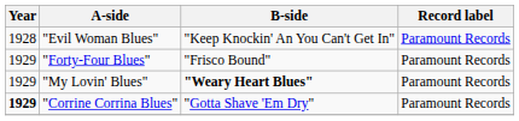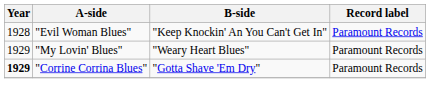- row: 1929 | "Forty-Four Blues" | "Frisco Bound" | Paramount Records
"My Lovin' Blues" | B-side: bold -> normal
